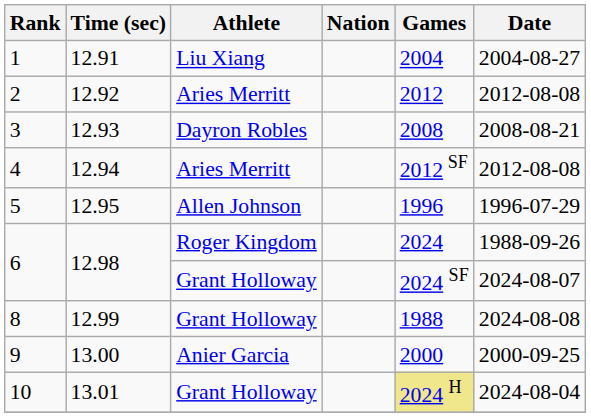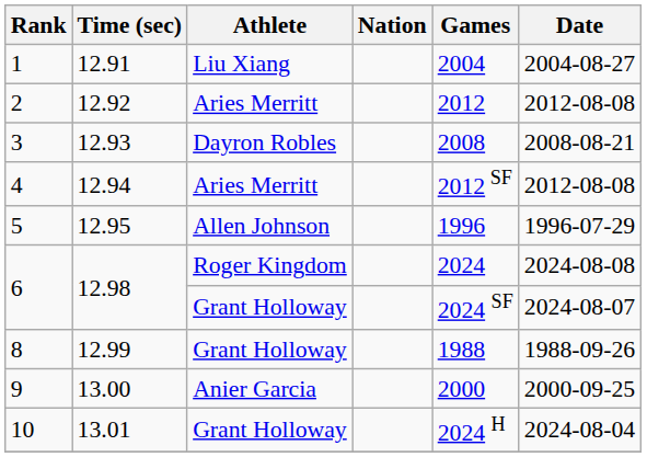6 / Roger Kingdom | Date: 1988-09-26 -> 2024-08-08
8 | Date: 2024-08-08 -> 1988-09-26
10 | Games: khaki background -> no background
